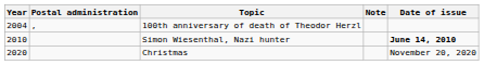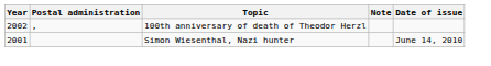100th anniversary of death of Theodor Herzl | Year: 2004 -> 2002
Simon Wiesenthal, Nazi hunter | Year: 2010 -> 2001
Simon Wiesenthal, Nazi hunter | Date of issue: bold -> normal
- row: 2020 | Christmas | November 20, 2020
